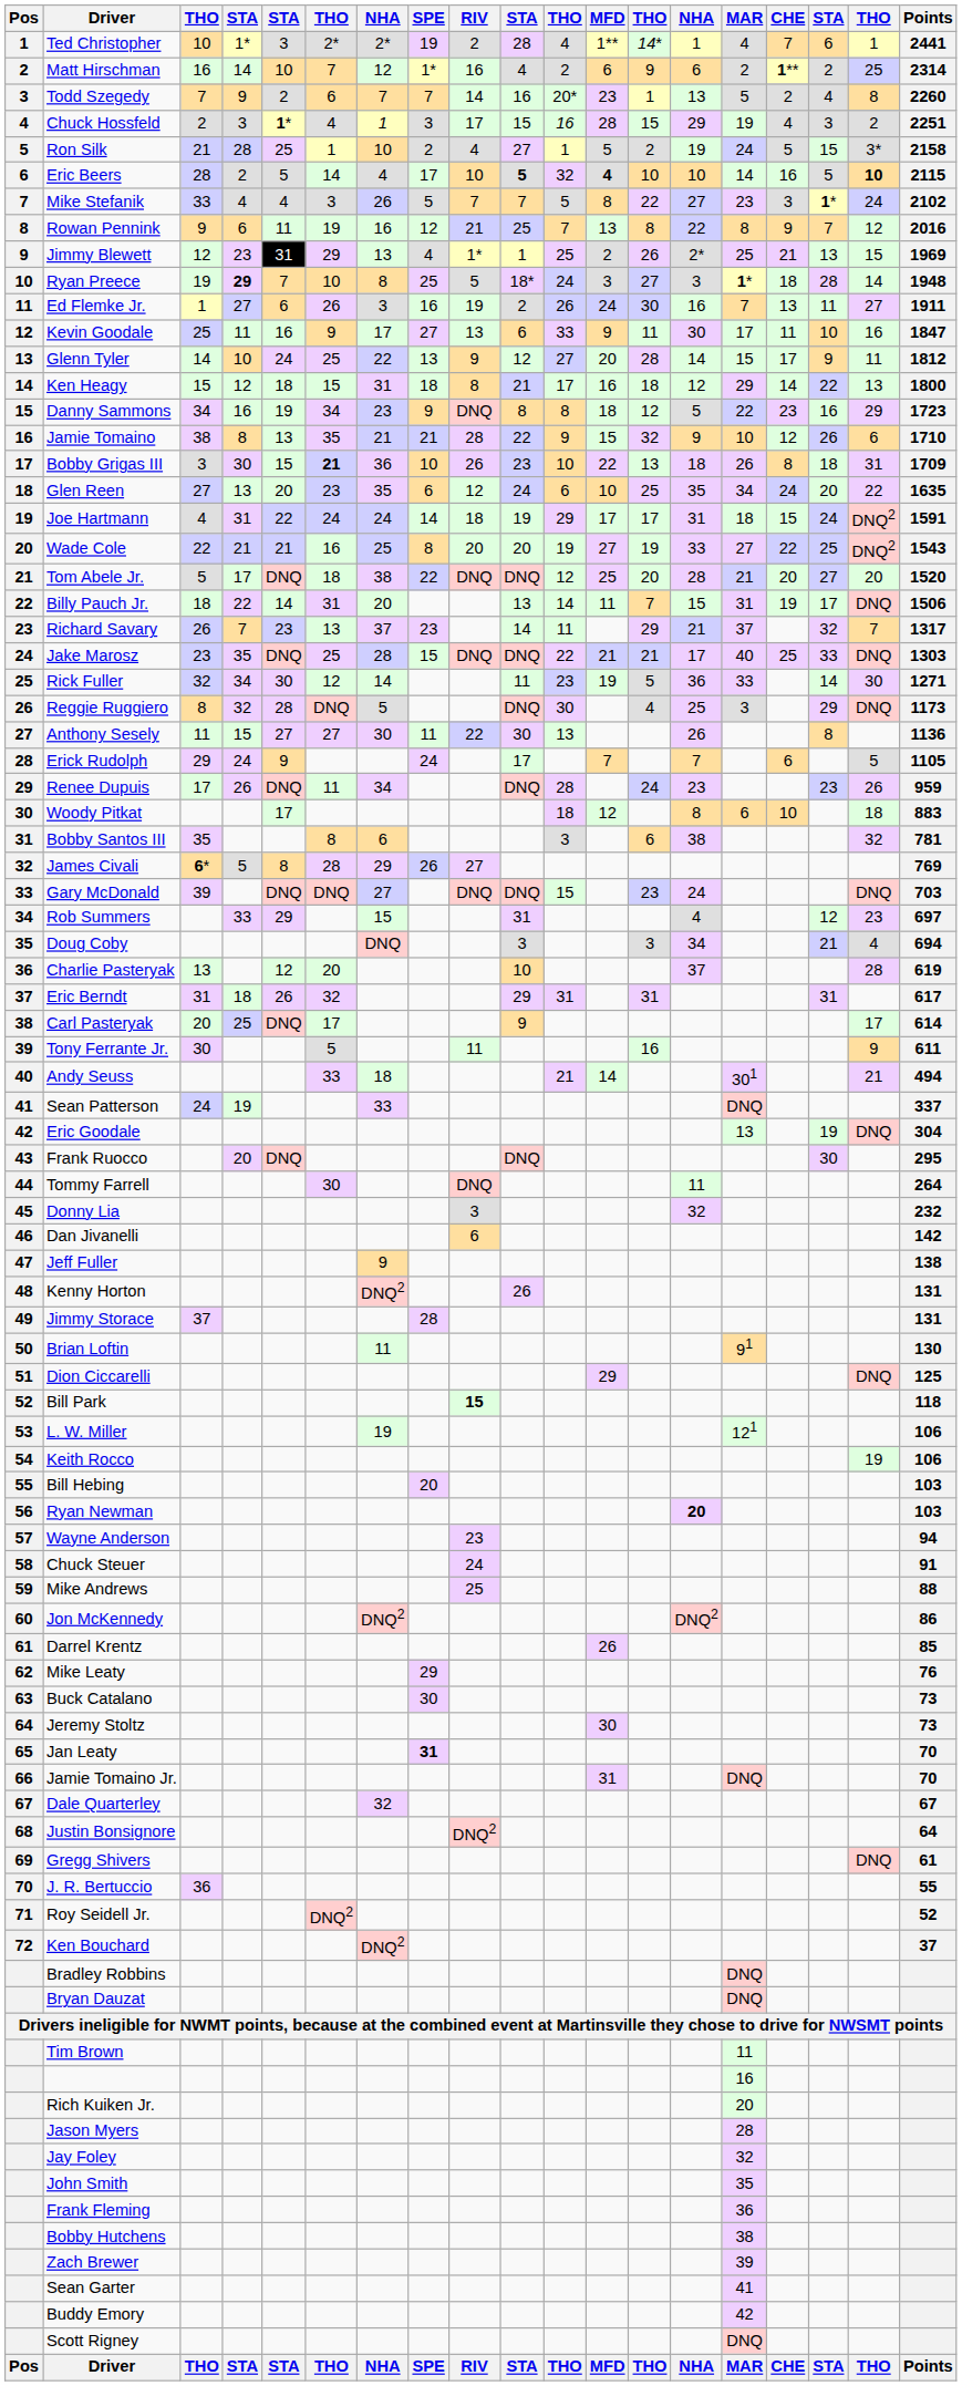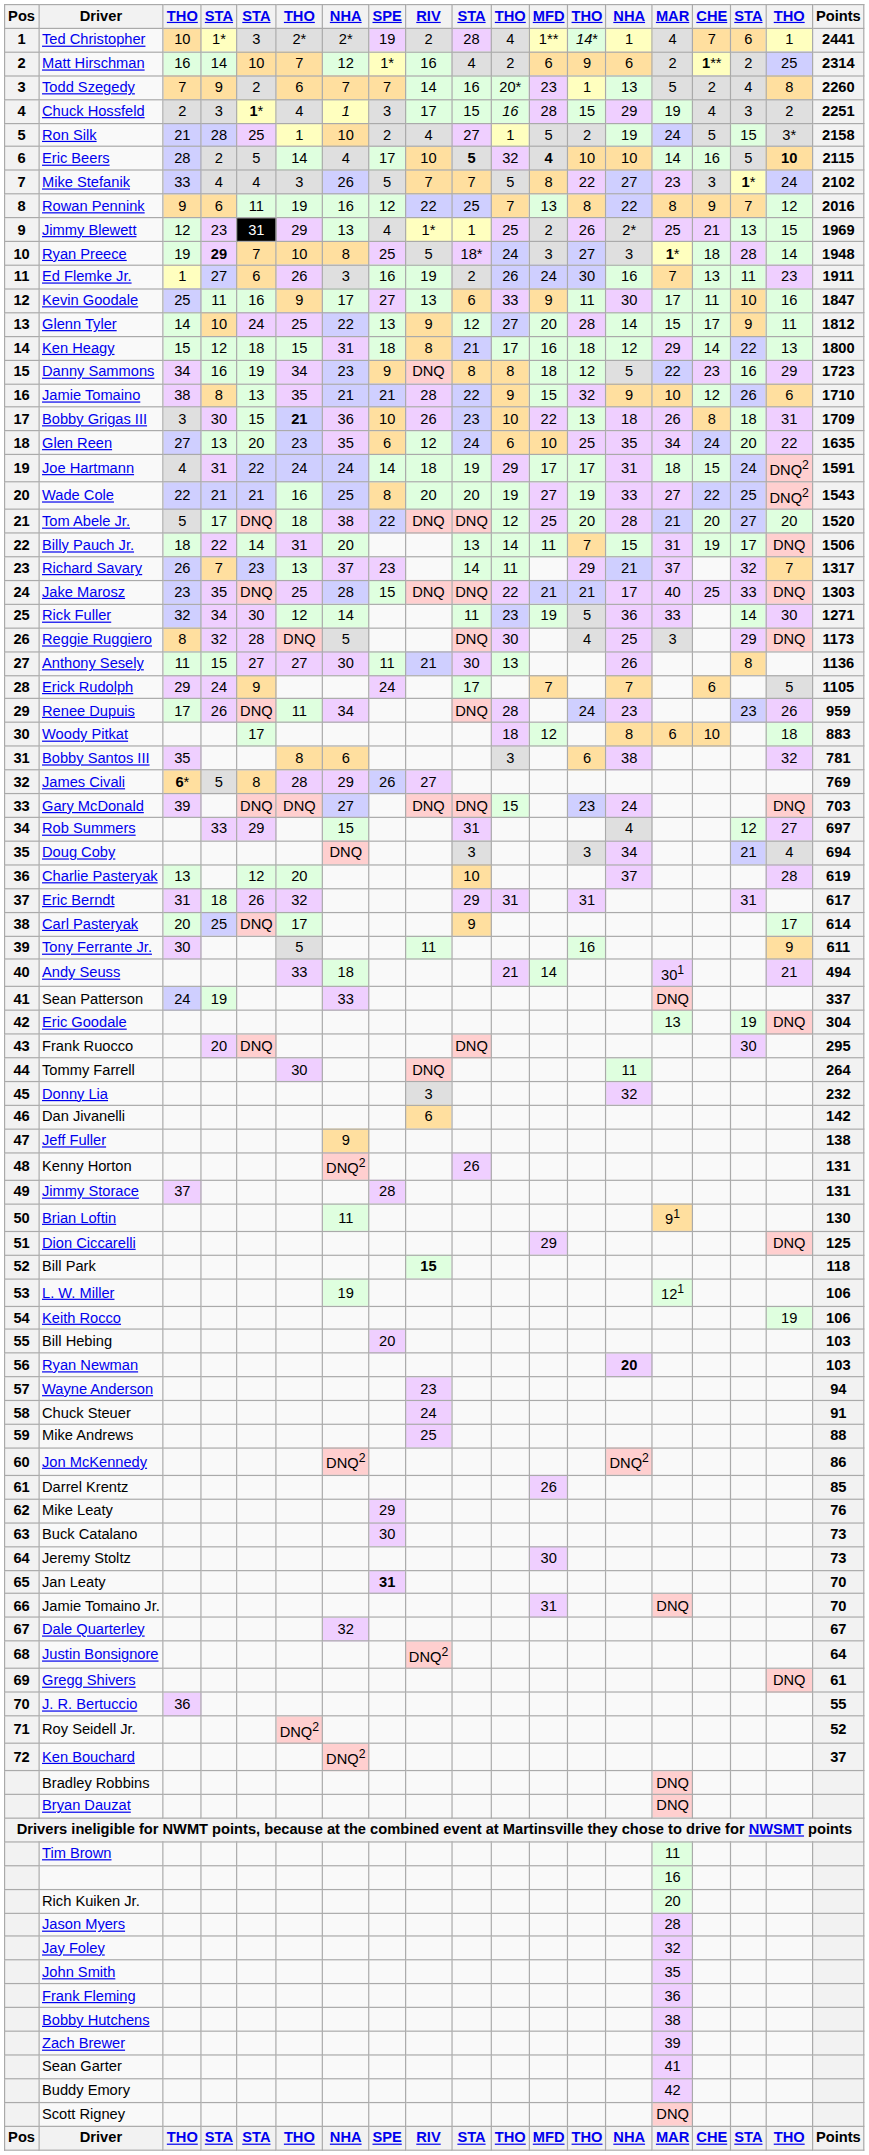Rowan Pennink | RIV: 21 -> 22
Ed Flemke Jr. | column 18: 27 -> 23
Anthony Sesely | RIV: 22 -> 21
Rob Summers | column 18: 23 -> 27
